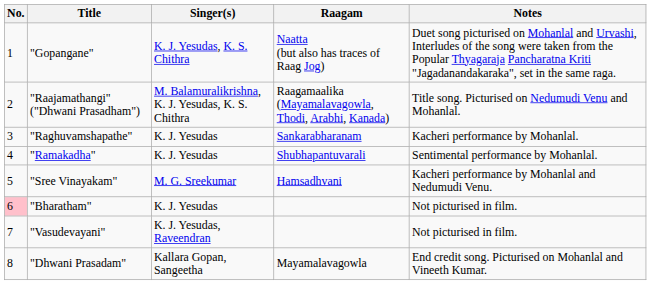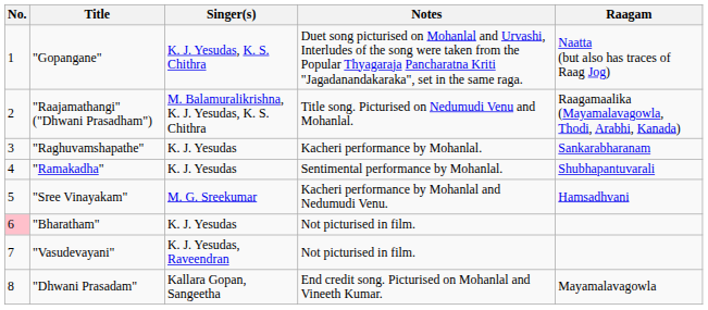columns swapped: Raagam <-> Notes
